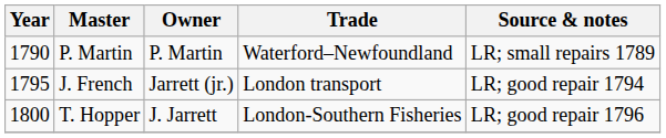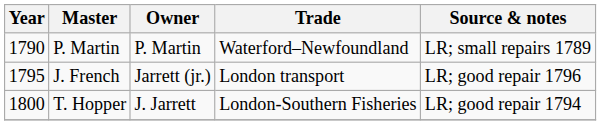J. French | Source & notes: LR; good repair 1794 -> LR; good repair 1796
T. Hopper | Source & notes: LR; good repair 1796 -> LR; good repair 1794
